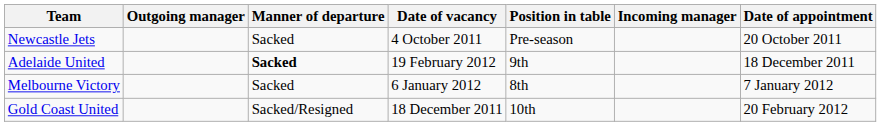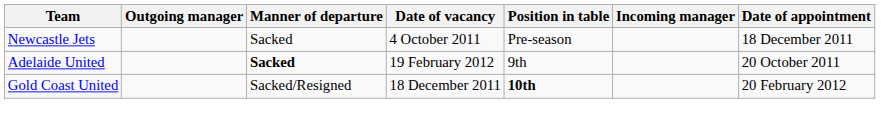Newcastle Jets | Date of appointment: 20 October 2011 -> 18 December 2011
Adelaide United | Date of appointment: 18 December 2011 -> 20 October 2011
- row: Melbourne Victory | Sacked | 6 January 2012 | 8th | 7 January 2012
Gold Coast United | Position in table: normal -> bold
